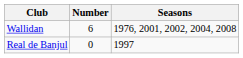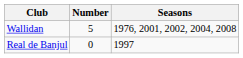Wallidan | Number: 6 -> 5
